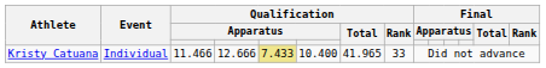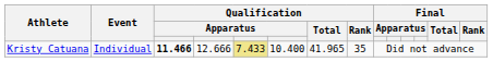Kristy Catuana | column 3: normal -> bold
Kristy Catuana | Qualification / Rank: 33 -> 35
